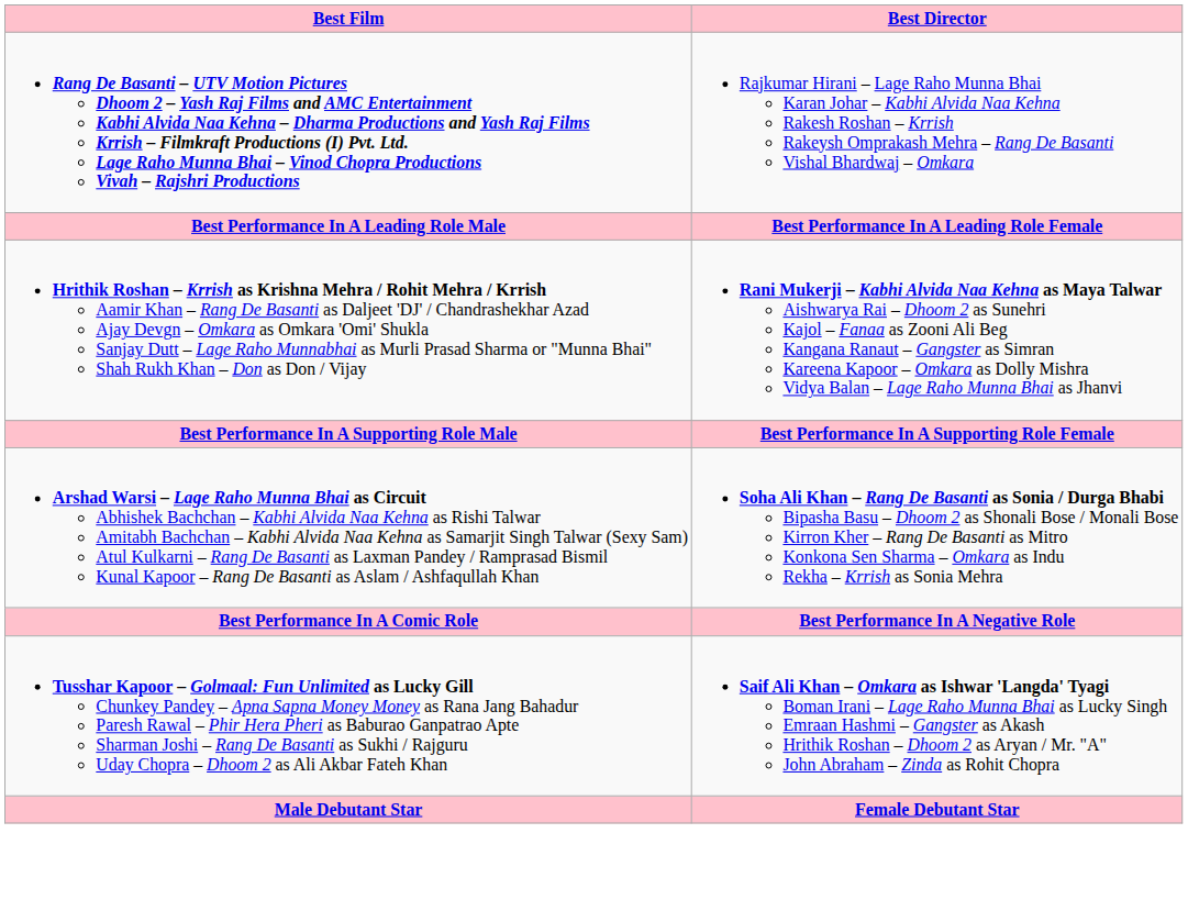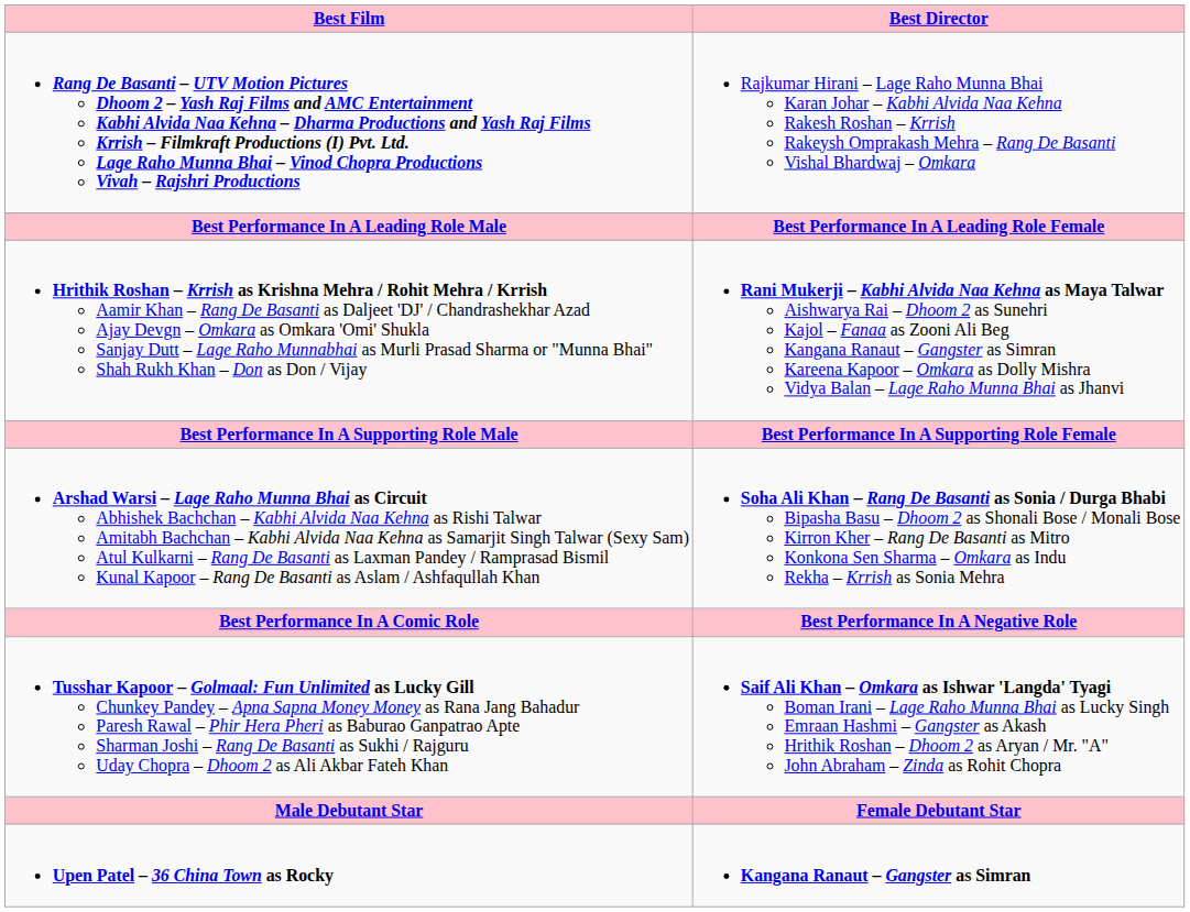+ row: Upen Patel – 36 China Town as Rocky | Kangana Ranaut – Gangster as Simran
